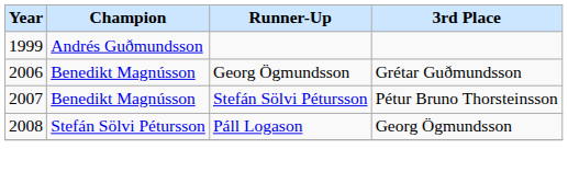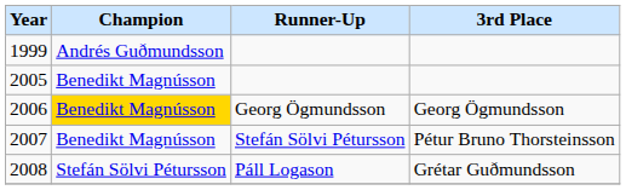+ row: 2005 | Benedikt Magnússon
2006 | Champion: no background -> gold background
2006 | 3rd Place: Grétar Guðmundsson -> Georg Ögmundsson
2008 | 3rd Place: Georg Ögmundsson -> Grétar Guðmundsson
